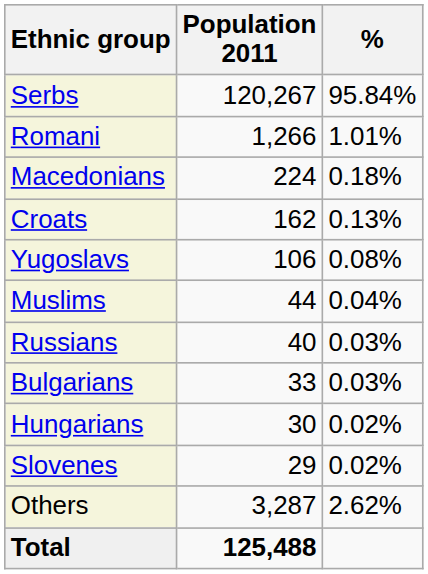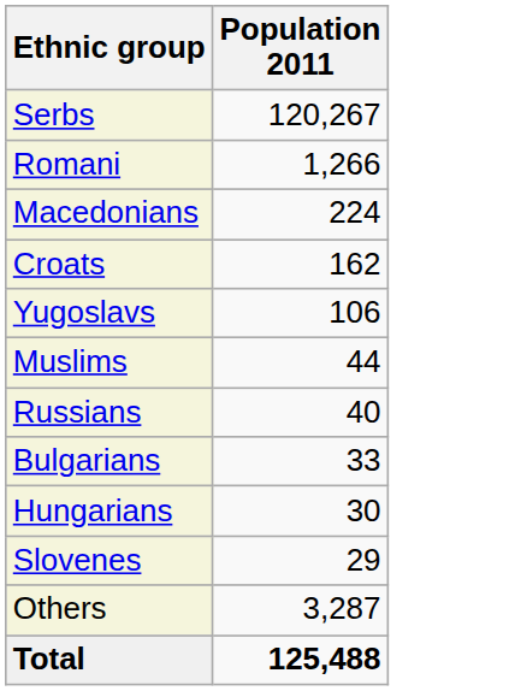- column: % | 95.84% | 1.01% | 0.18% | 0.13% | 0.08% | 0.04% | 0.03% | 0.03% | 0.02% | 0.02% | 2.62%
